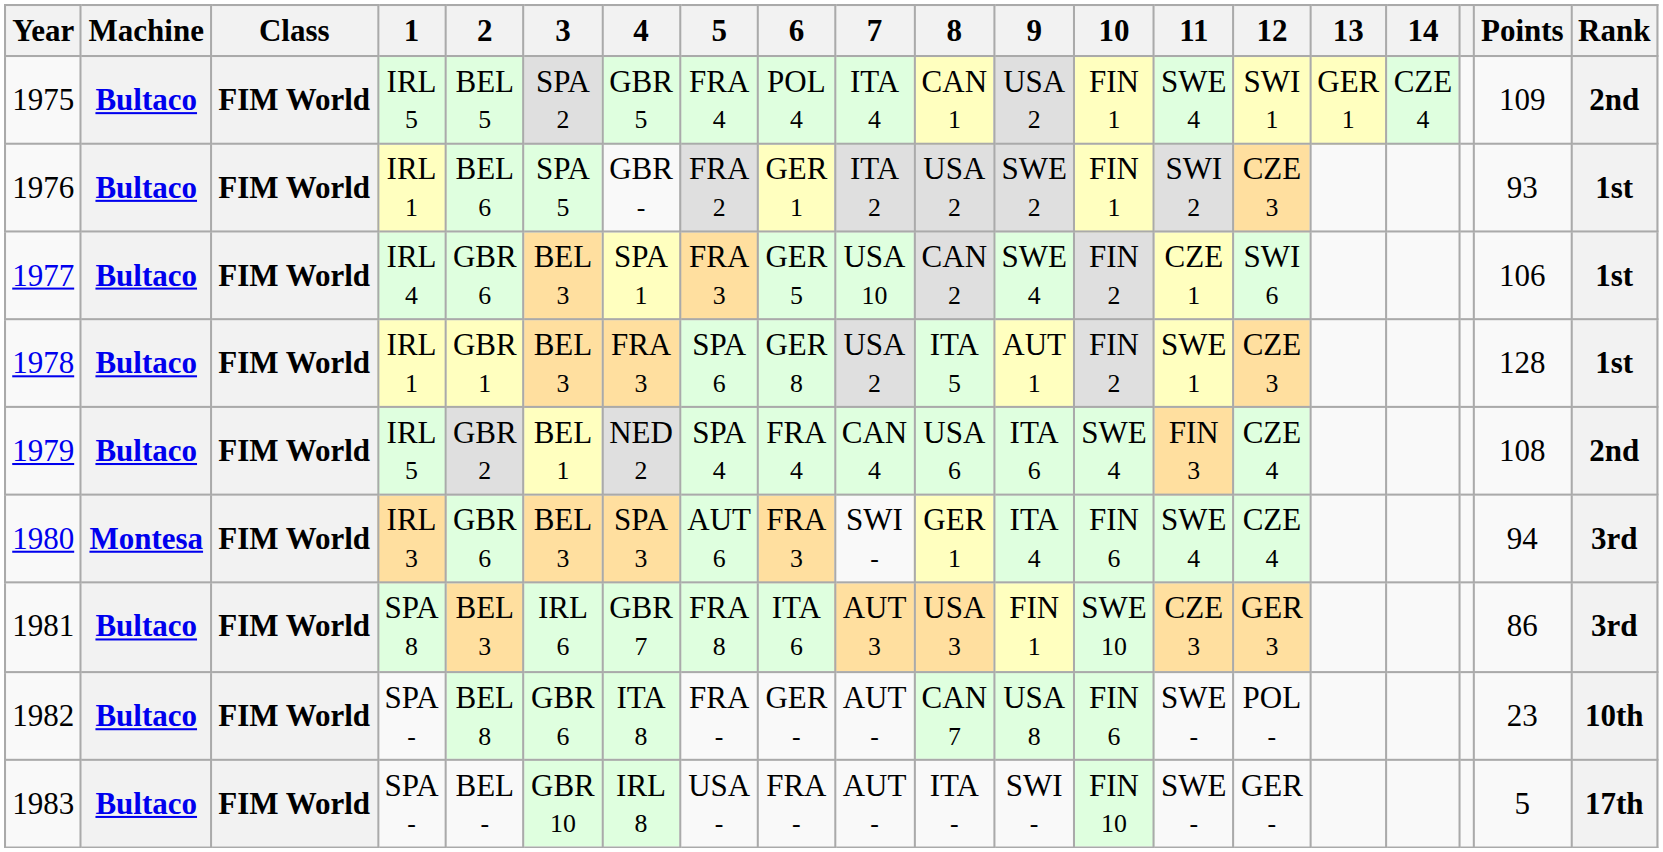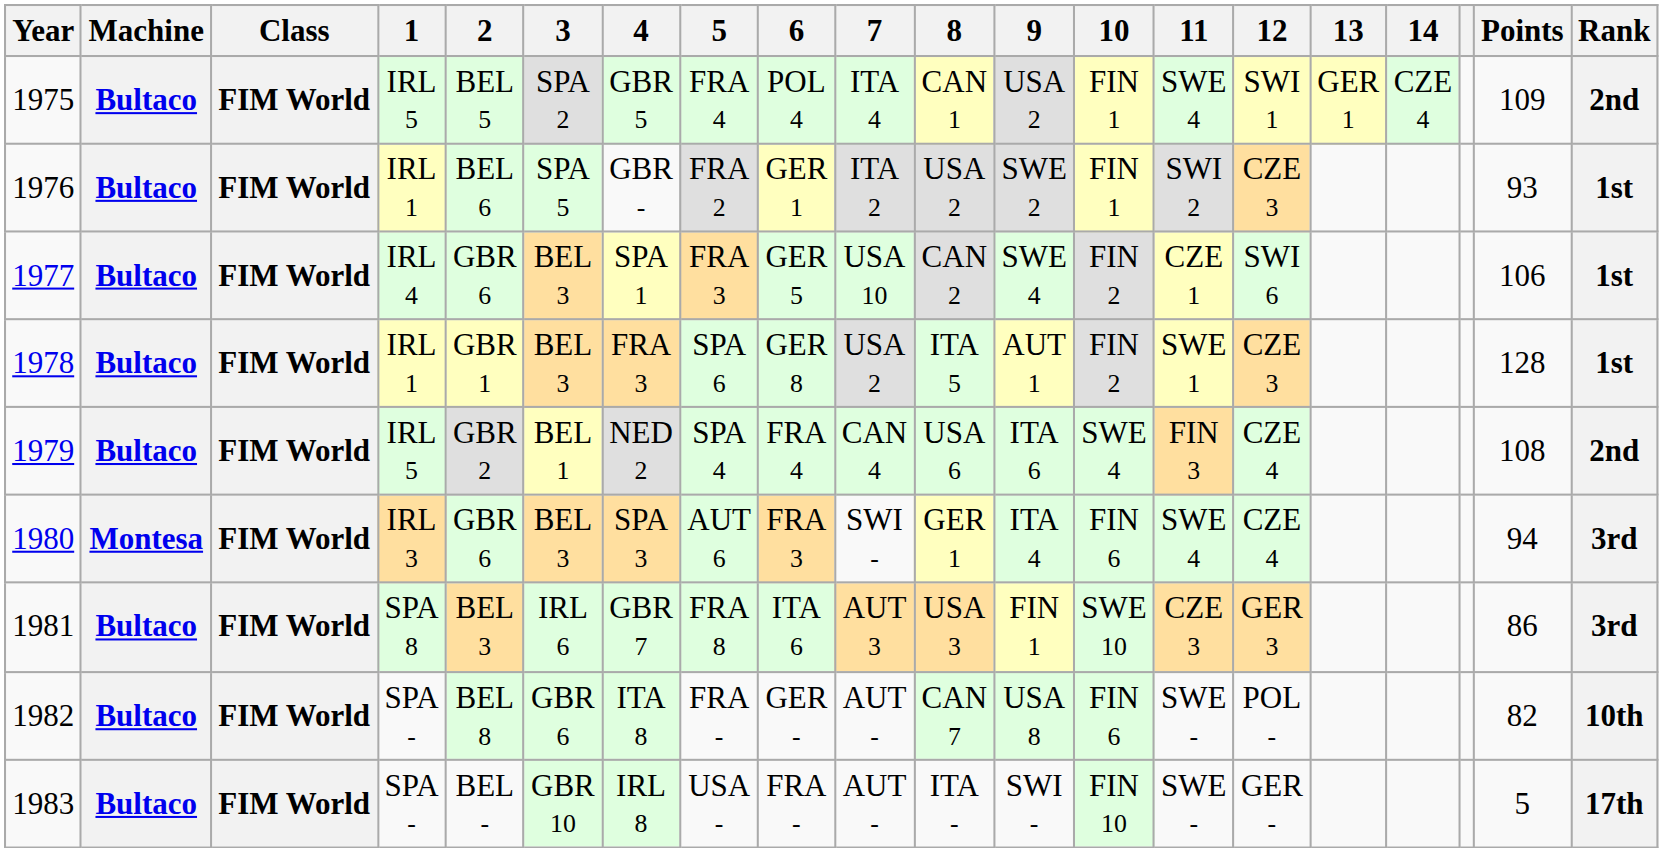1982 | Points: 23 -> 82
